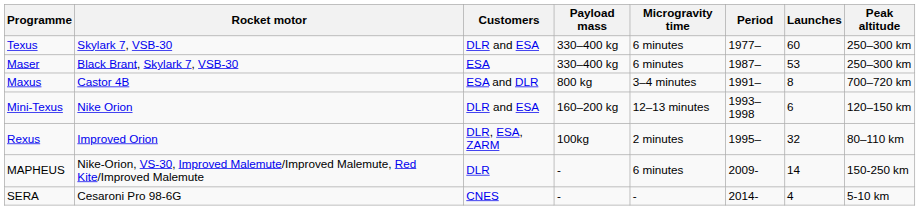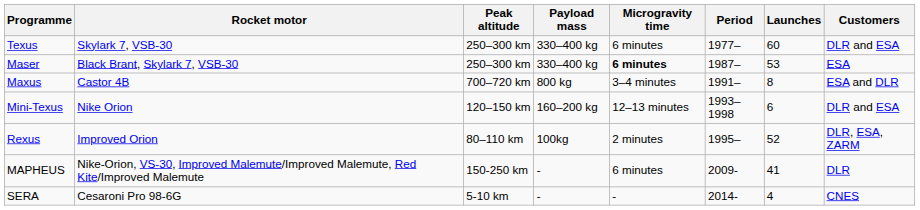columns swapped: Peak altitude <-> Customers
Maser | Microgravity time: normal -> bold
Rexus | Launches: 32 -> 52
MAPHEUS | Launches: 14 -> 41
